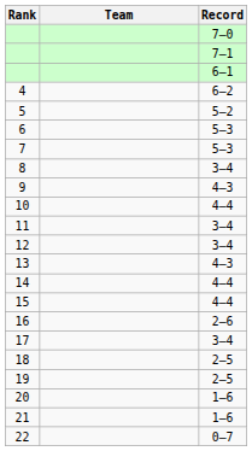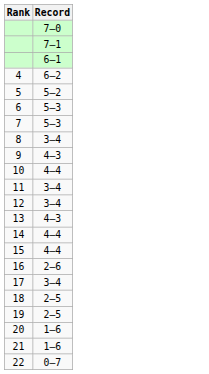- column: Team
